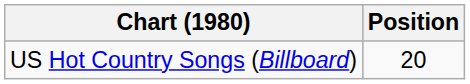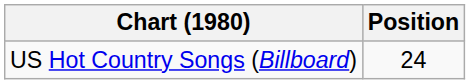US Hot Country Songs (Billboard) | Position: 20 -> 24
